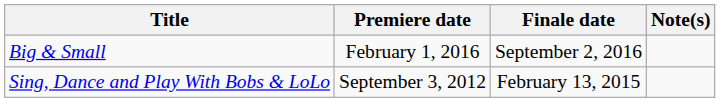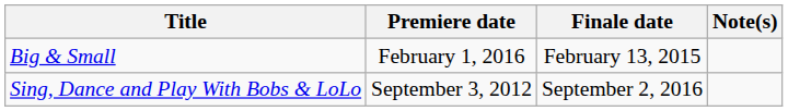Big & Small | Finale date: September 2, 2016 -> February 13, 2015
Sing, Dance and Play With Bobs & LoLo | Finale date: February 13, 2015 -> September 2, 2016
